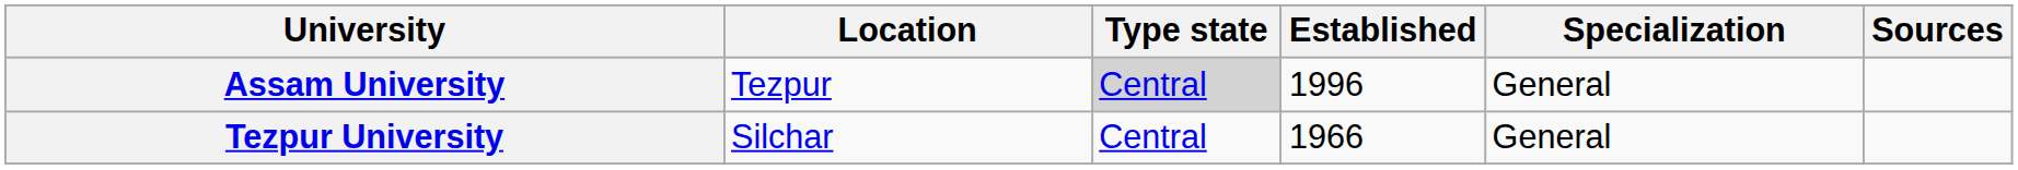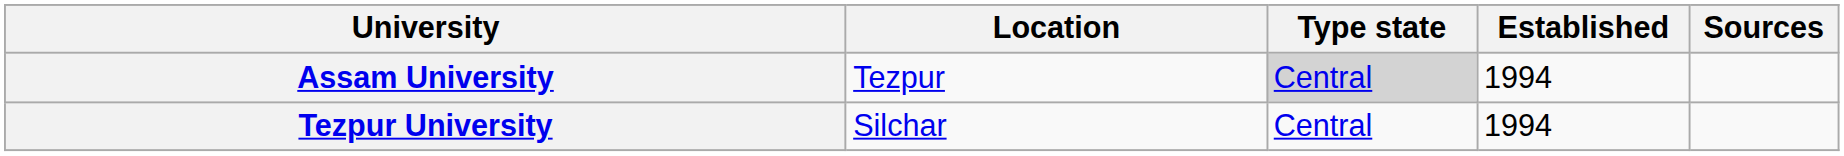- column: Specialization | General | General
Assam University | Established: 1996 -> 1994
Tezpur University | Established: 1966 -> 1994
